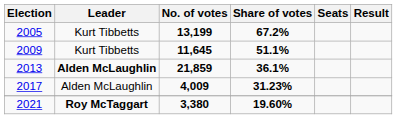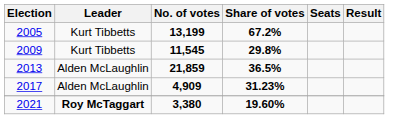2009 | No. of votes: 11,645 -> 11,545
2009 | Share of votes: 51.1% -> 29.8%
2013 | Leader: bold -> normal
2013 | Share of votes: 36.1% -> 36.5%
2017 | No. of votes: 4,009 -> 4,909
